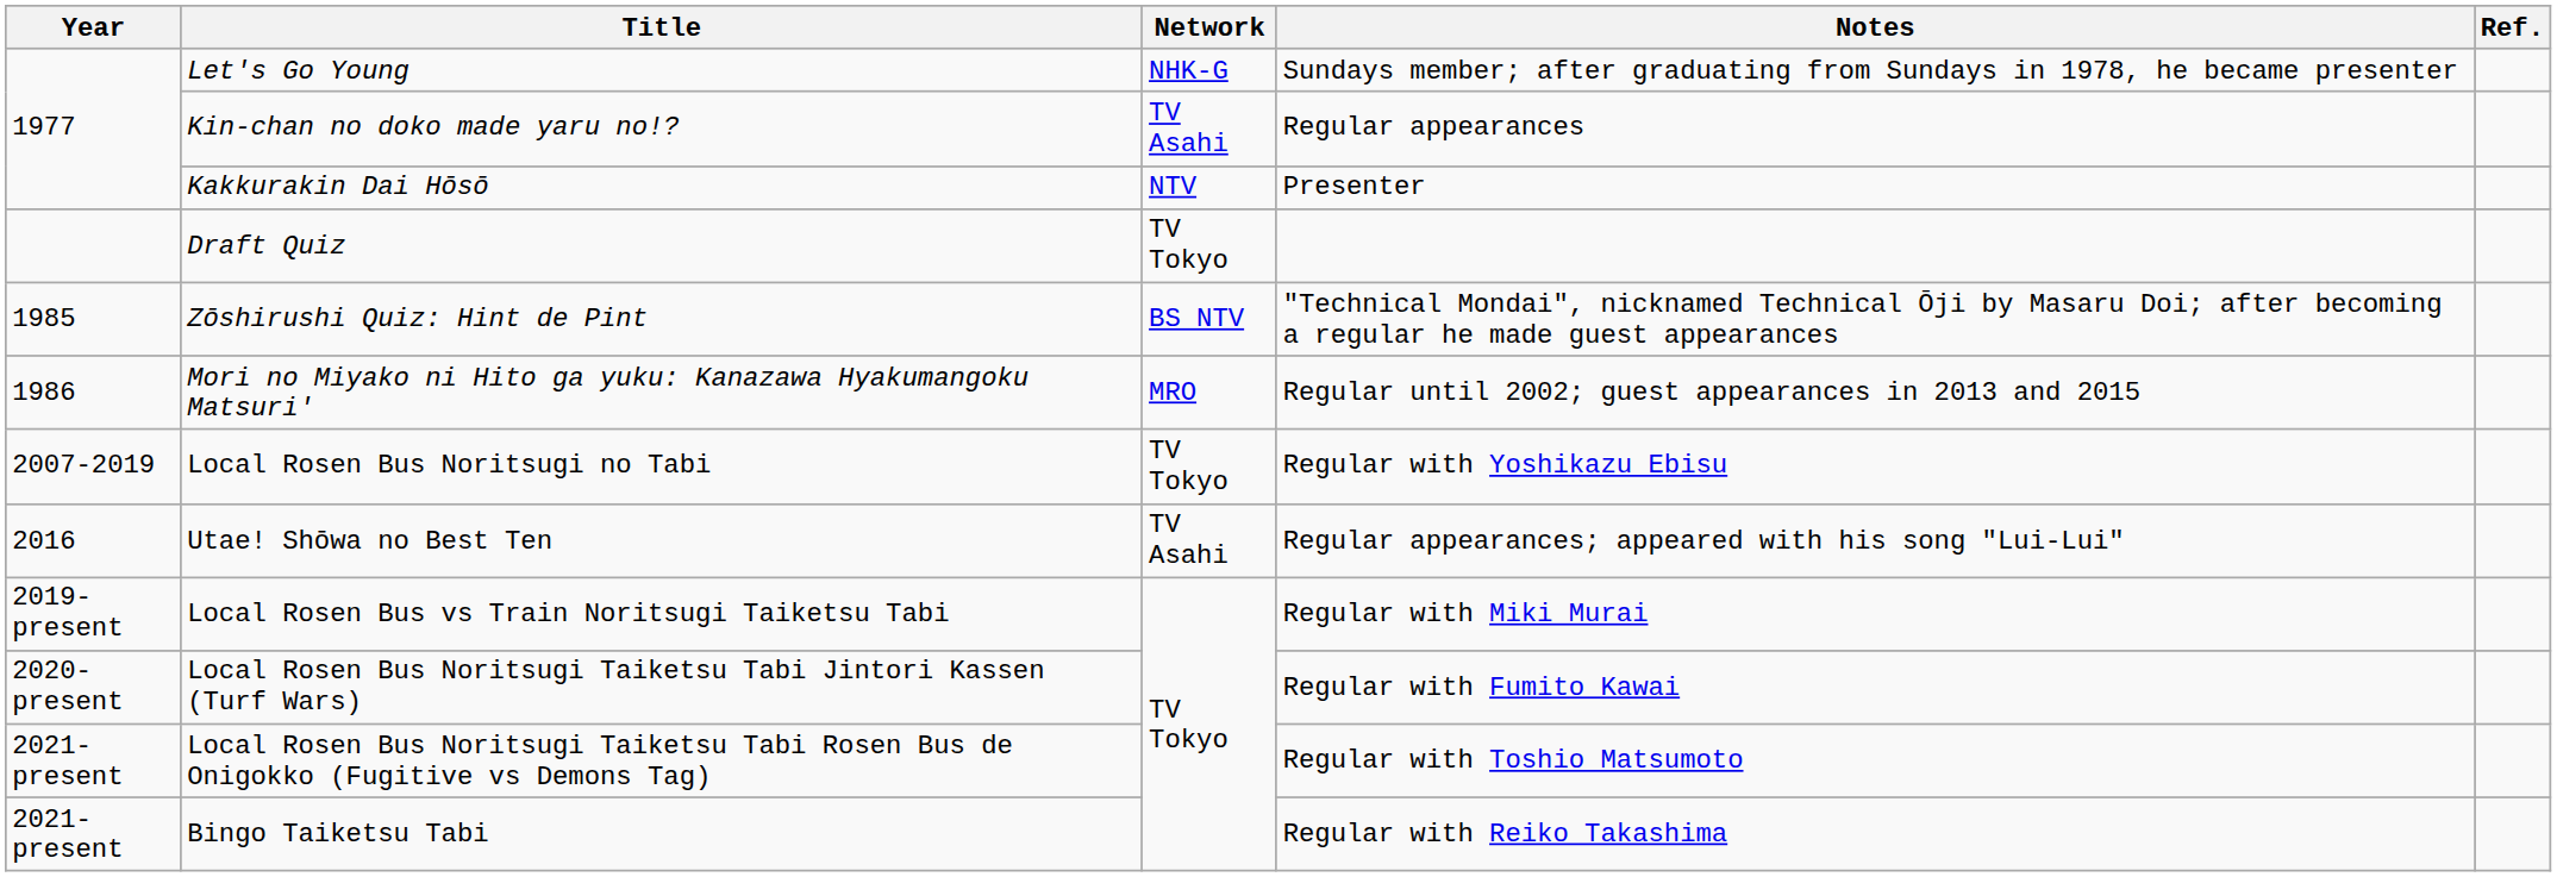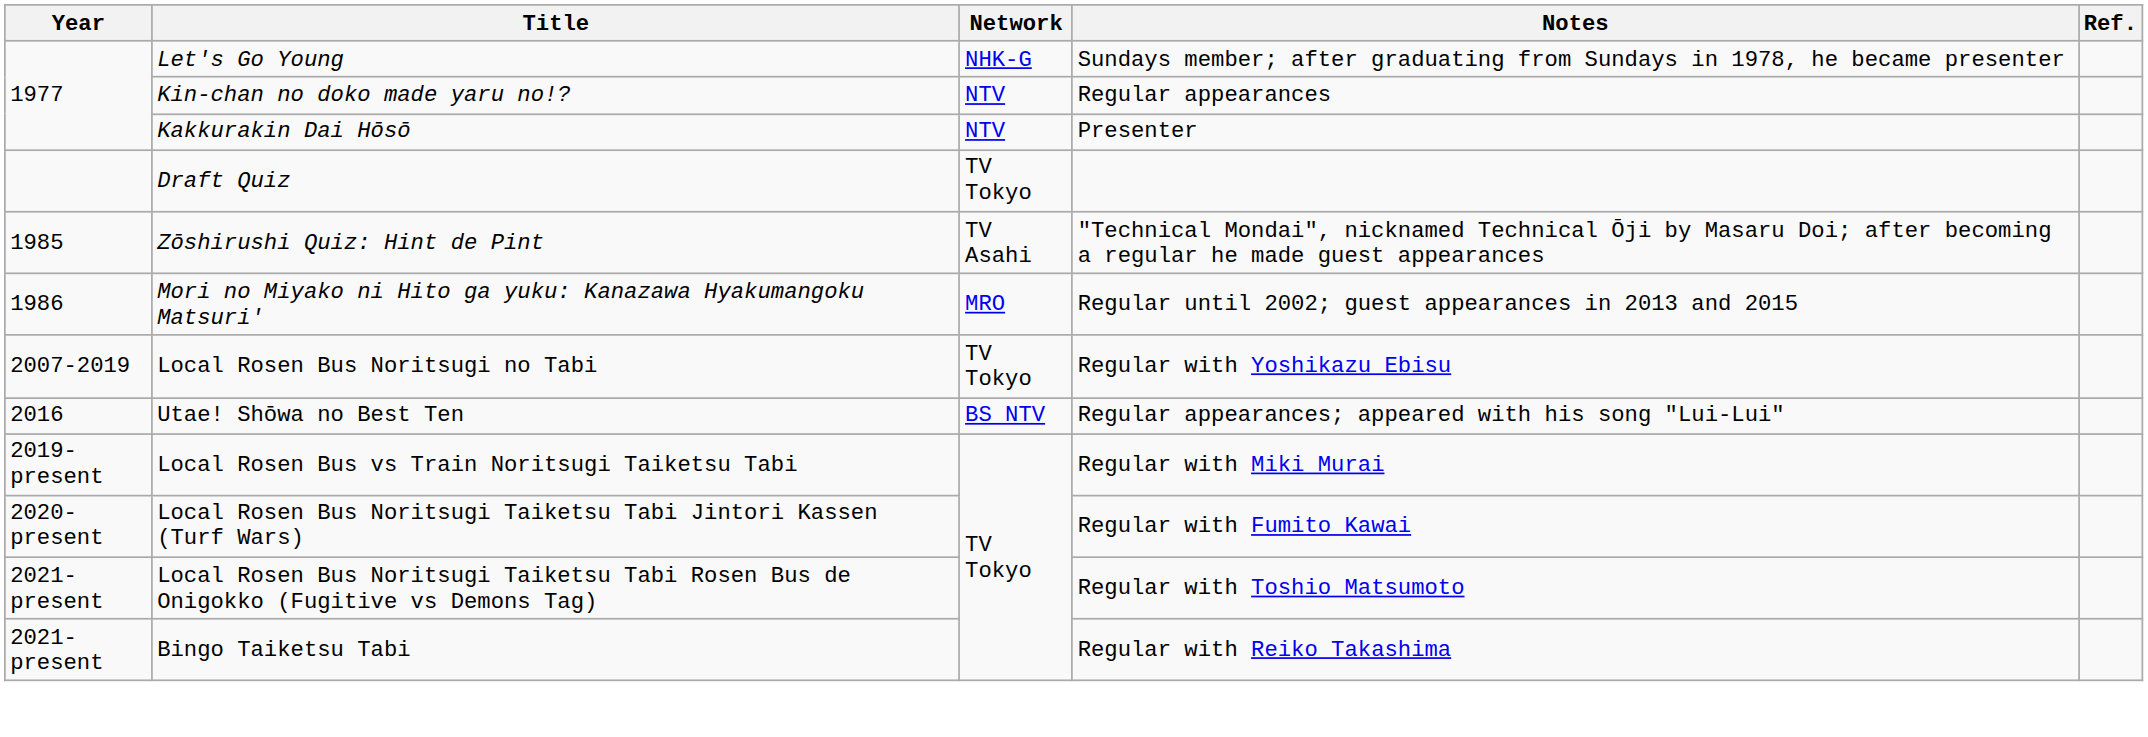Kin-chan no doko made yaru no!? | Network: TV Asahi -> NTV
Zōshirushi Quiz: Hint de Pint | Network: BS NTV -> TV Asahi
Utae! Shōwa no Best Ten | Network: TV Asahi -> BS NTV
